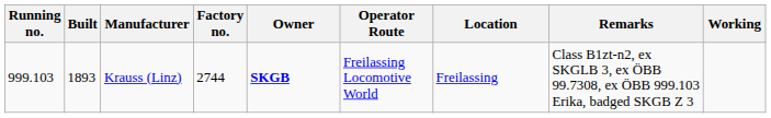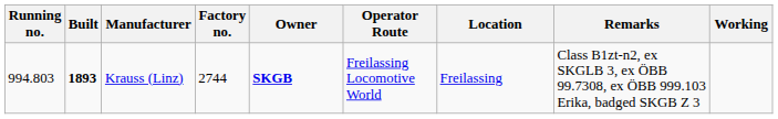Krauss (Linz) | Running no.: 999.103 -> 994.803
Krauss (Linz) | Built: normal -> bold
